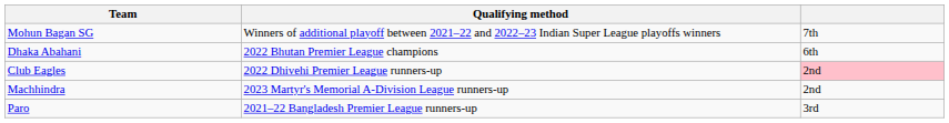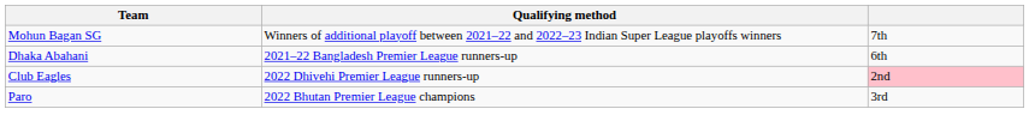Dhaka Abahani | Qualifying method: 2022 Bhutan Premier League champions -> 2021–22 Bangladesh Premier League runners-up
- row: Machhindra | 2023 Martyr's Memorial A-Division League runners-up | 2nd
Paro | Qualifying method: 2021–22 Bangladesh Premier League runners-up -> 2022 Bhutan Premier League champions
